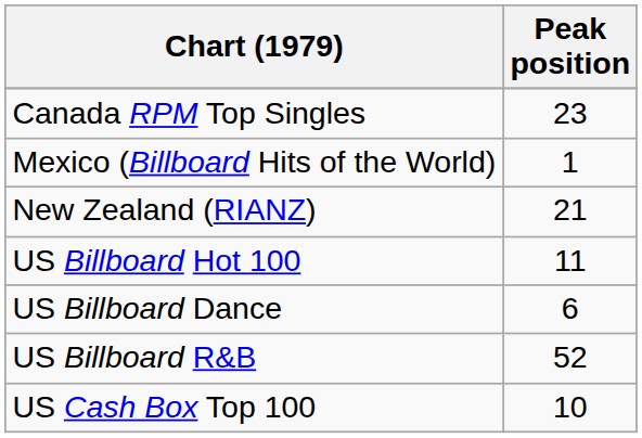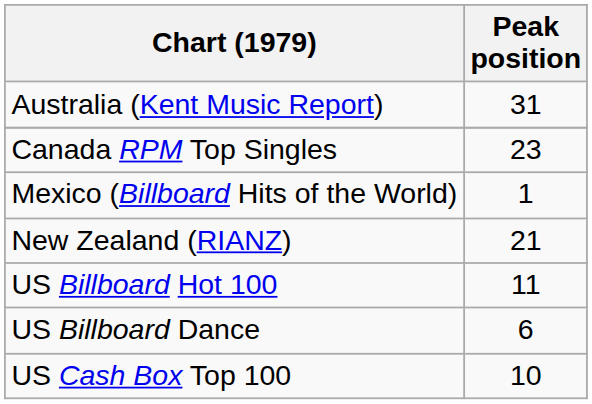+ row: Australia (Kent Music Report) | 31
- row: US Billboard R&B | 52
